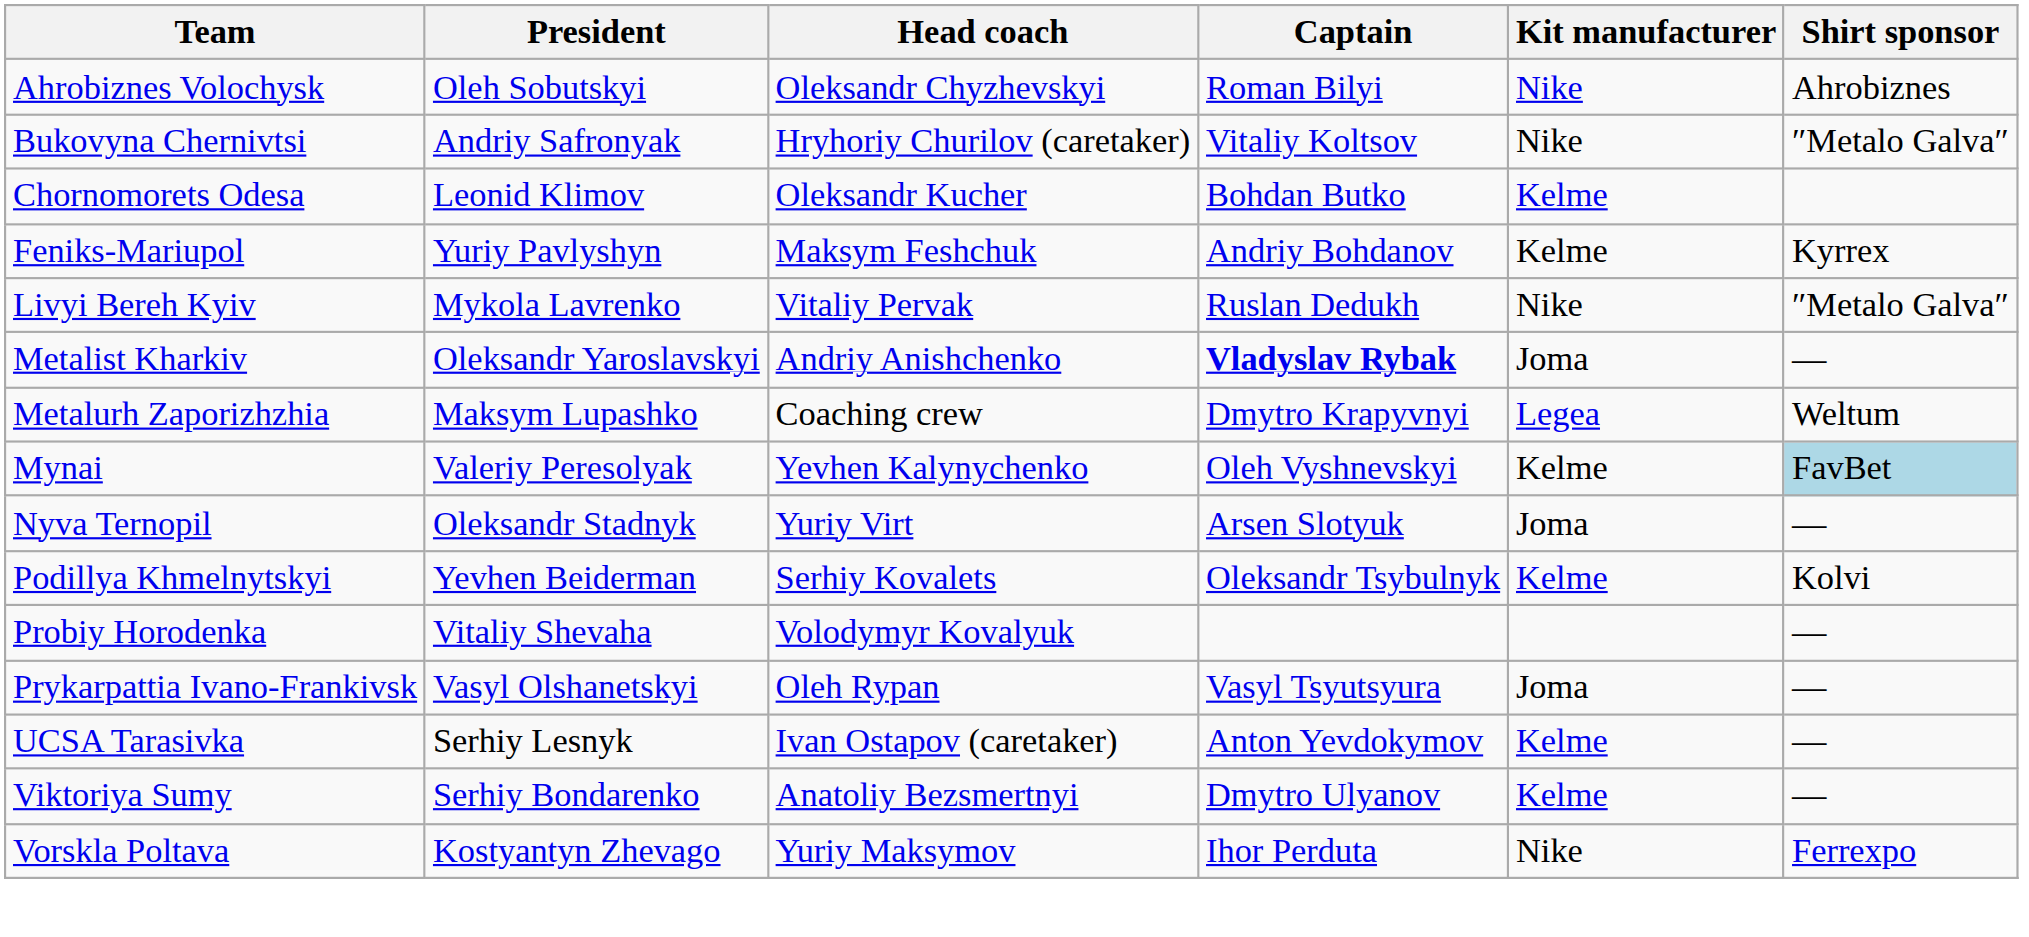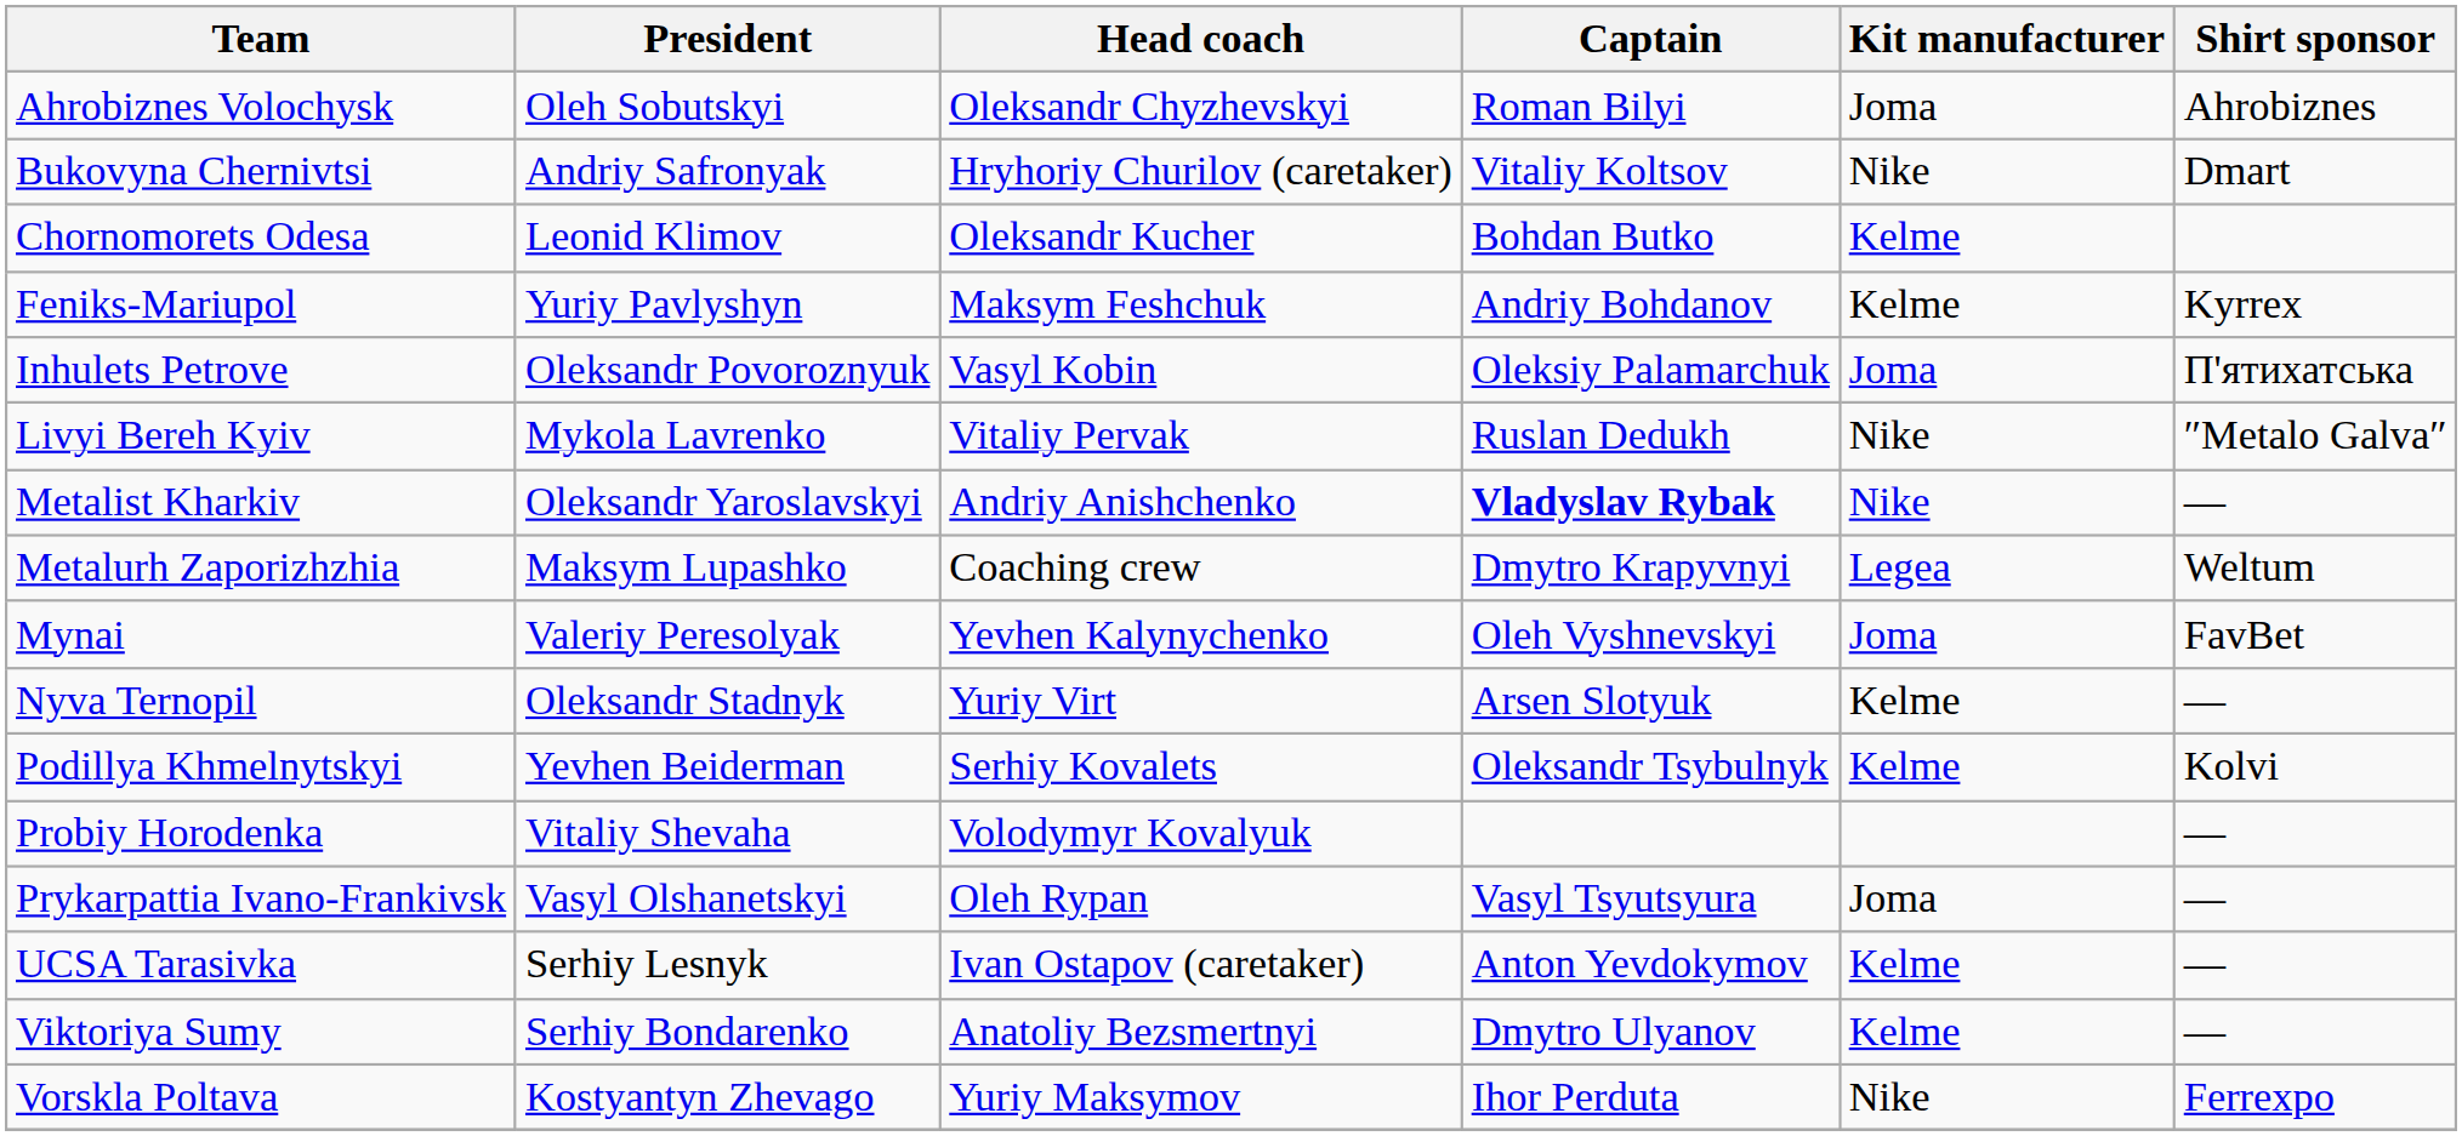Ahrobiznes Volochysk | Kit manufacturer: Nike -> Joma
Bukovyna Chernivtsi | Shirt sponsor: ″Metalo Galva″ -> Dmart
+ row: Inhulets Petrove | Oleksandr Povoroznyuk | Vasyl Kobin | Oleksiy Palamarchuk | Joma | П'ятихатська
Metalist Kharkiv | Kit manufacturer: Joma -> Nike
Mynai | Kit manufacturer: Kelme -> Joma
Mynai | Shirt sponsor: lightblue background -> no background
Nyva Ternopil | Kit manufacturer: Joma -> Kelme
